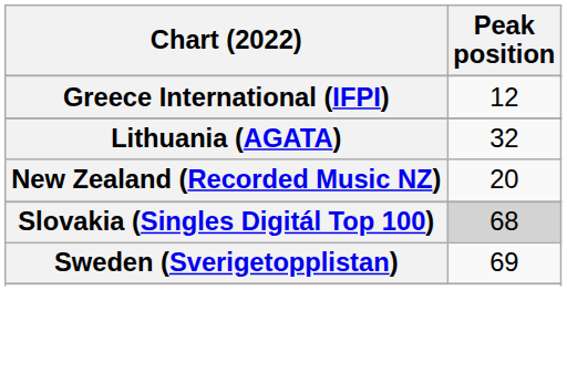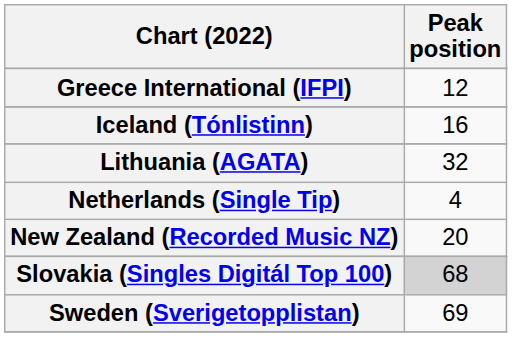+ row: Iceland (Tónlistinn) | 16
+ row: Netherlands (Single Tip) | 4
